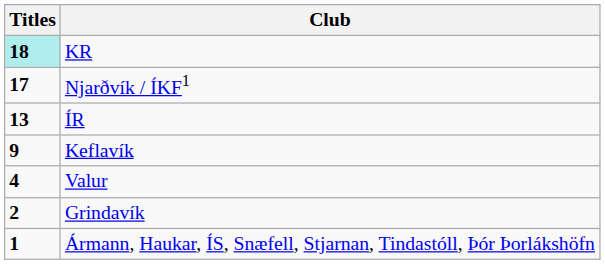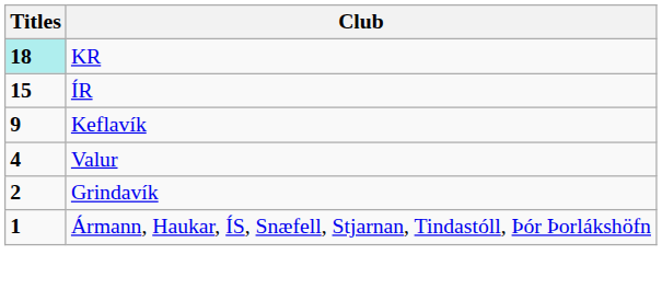- row: 17 | Njarðvík / ÍKF1
ÍR | Titles: 13 -> 15
